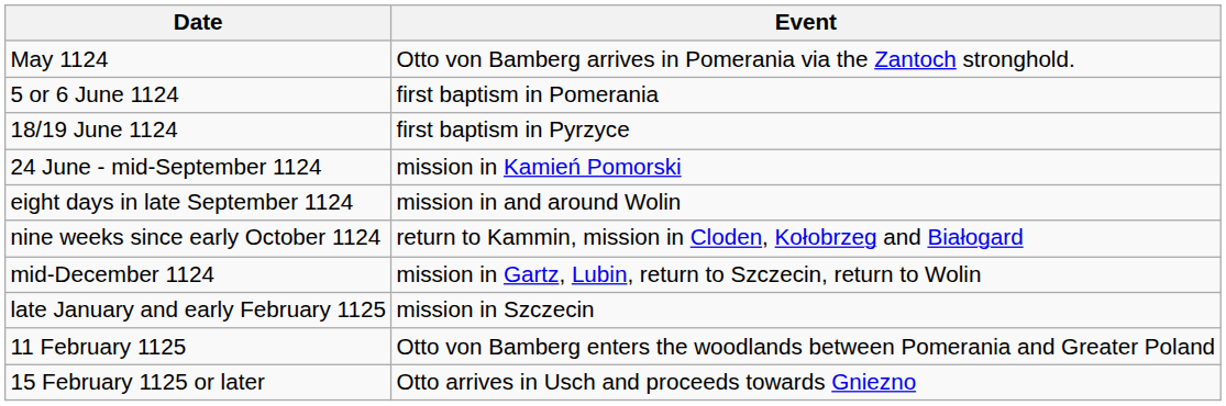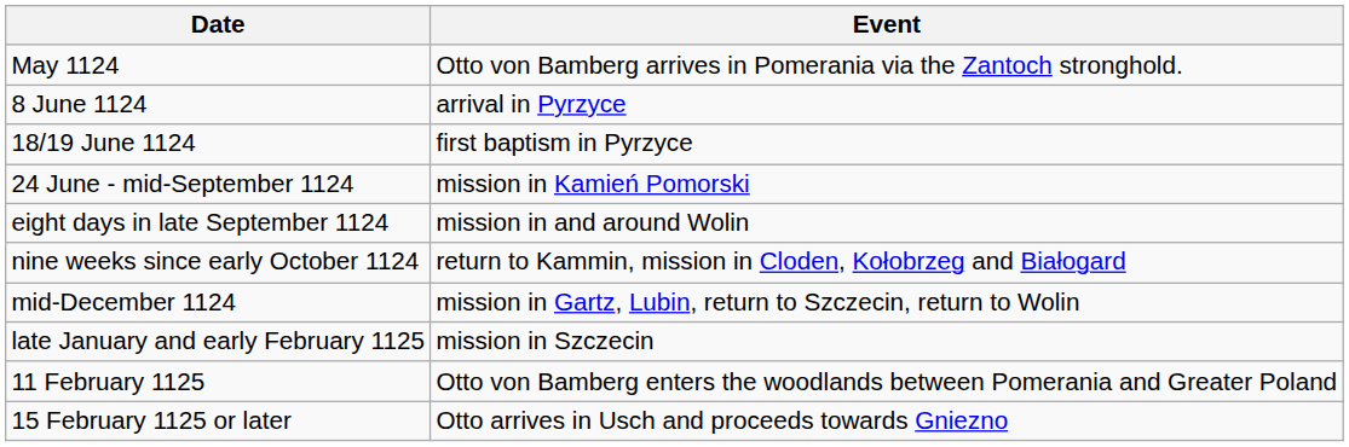- row: 5 or 6 June 1124 | first baptism in Pomerania
+ row: 8 June 1124 | arrival in Pyrzyce
